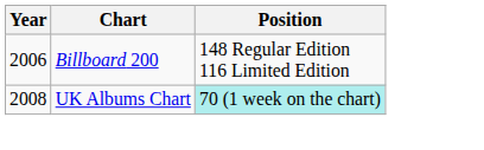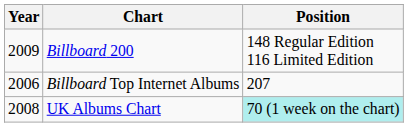Billboard 200 | Year: 2006 -> 2009
+ row: 2006 | Billboard Top Internet Albums | 207
